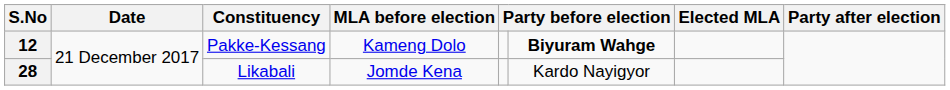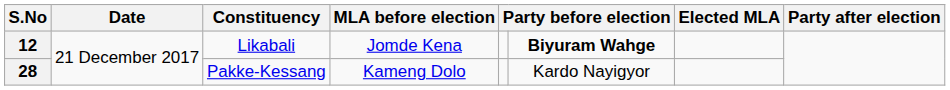12 | Constituency: Pakke-Kessang -> Likabali
12 | MLA before election: Kameng Dolo -> Jomde Kena
28 | Constituency: Likabali -> Pakke-Kessang
28 | MLA before election: Jomde Kena -> Kameng Dolo
